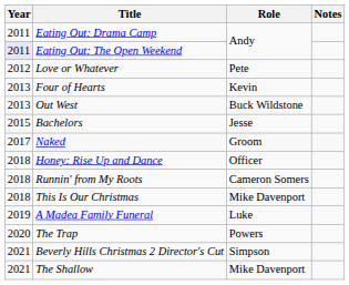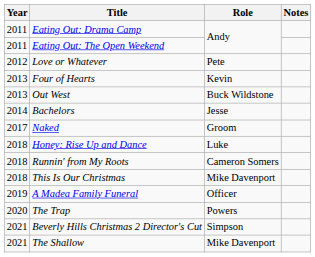Eating Out: The Open Weekend | Year: lavender background -> no background
Bachelors | Year: 2015 -> 2014
Honey: Rise Up and Dance | Role: Officer -> Luke
A Madea Family Funeral | Role: Luke -> Officer
